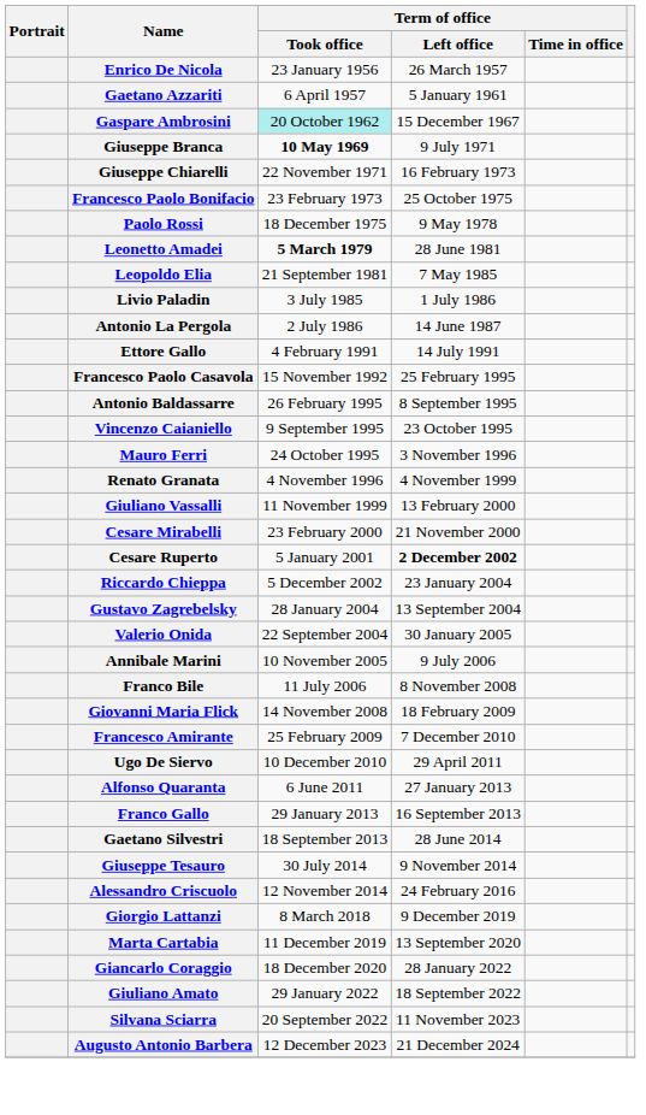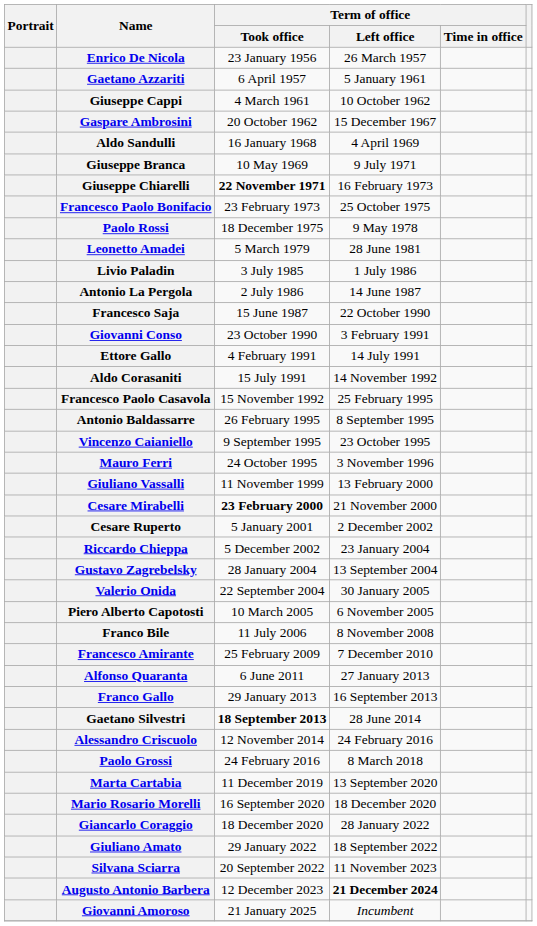+ row: Giuseppe Cappi | 4 March 1961 | 10 October 1962
Gaspare Ambrosini | Term of office / Took office: paleturquoise background -> no background
+ row: Aldo Sandulli | 16 January 1968 | 4 April 1969
Giuseppe Branca | Term of office / Took office: bold -> normal
Giuseppe Chiarelli | Term of office / Took office: normal -> bold
Leonetto Amadei | Term of office / Took office: bold -> normal
- row: Leopoldo Elia | 21 September 1981 | 7 May 1985
+ row: Francesco Saja | 15 June 1987 | 22 October 1990
+ row: Giovanni Conso | 23 October 1990 | 3 February 1991
+ row: Aldo Corasaniti | 15 July 1991 | 14 November 1992
- row: Renato Granata | 4 November 1996 | 4 November 1999
Cesare Mirabelli | Term of office / Took office: normal -> bold
Cesare Ruperto | Term of office / Left office: bold -> normal
+ row: Piero Alberto Capotosti | 10 March 2005 | 6 November 2005
- row: Annibale Marini | 10 November 2005 | 9 July 2006
- row: Giovanni Maria Flick | 14 November 2008 | 18 February 2009
- row: Ugo De Siervo | 10 December 2010 | 29 April 2011
Gaetano Silvestri | Term of office / Took office: normal -> bold
- row: Giuseppe Tesauro | 30 July 2014 | 9 November 2014
+ row: Paolo Grossi | 24 February 2016 | 8 March 2018
- row: Giorgio Lattanzi | 8 March 2018 | 9 December 2019
+ row: Mario Rosario Morelli | 16 September 2020 | 18 December 2020
Augusto Antonio Barbera | Term of office / Left office: normal -> bold
+ row: Giovanni Amoroso | 21 January 2025 | Incumbent
